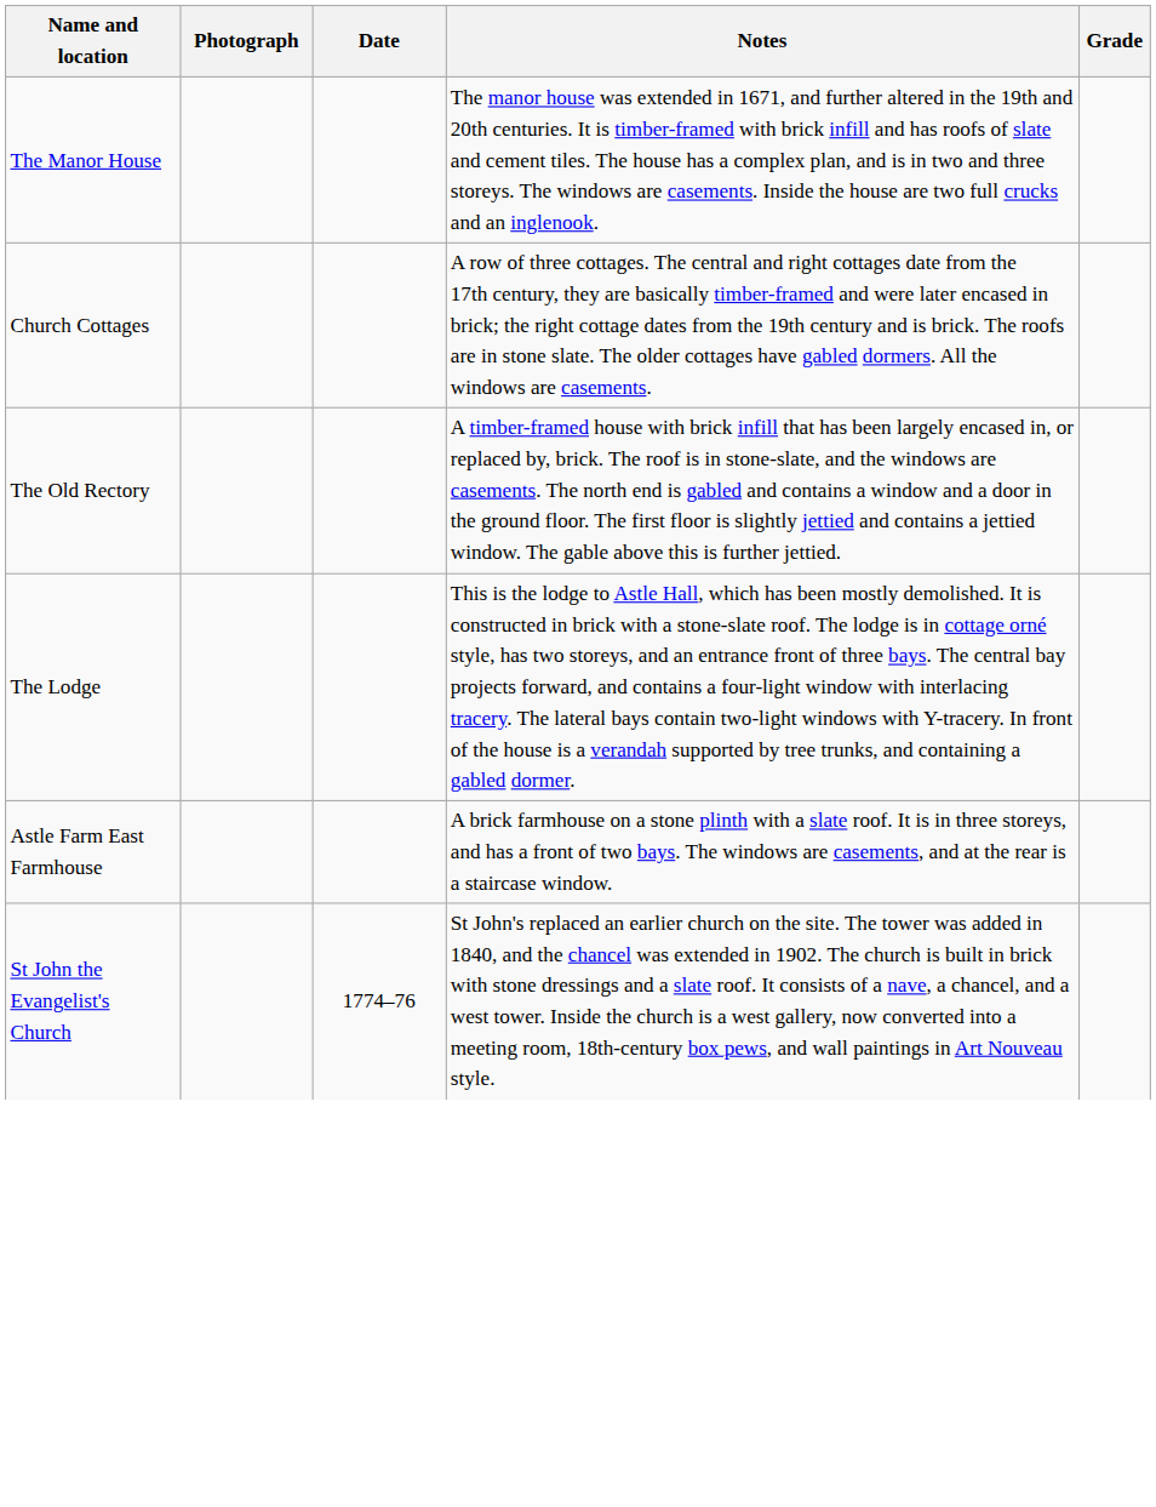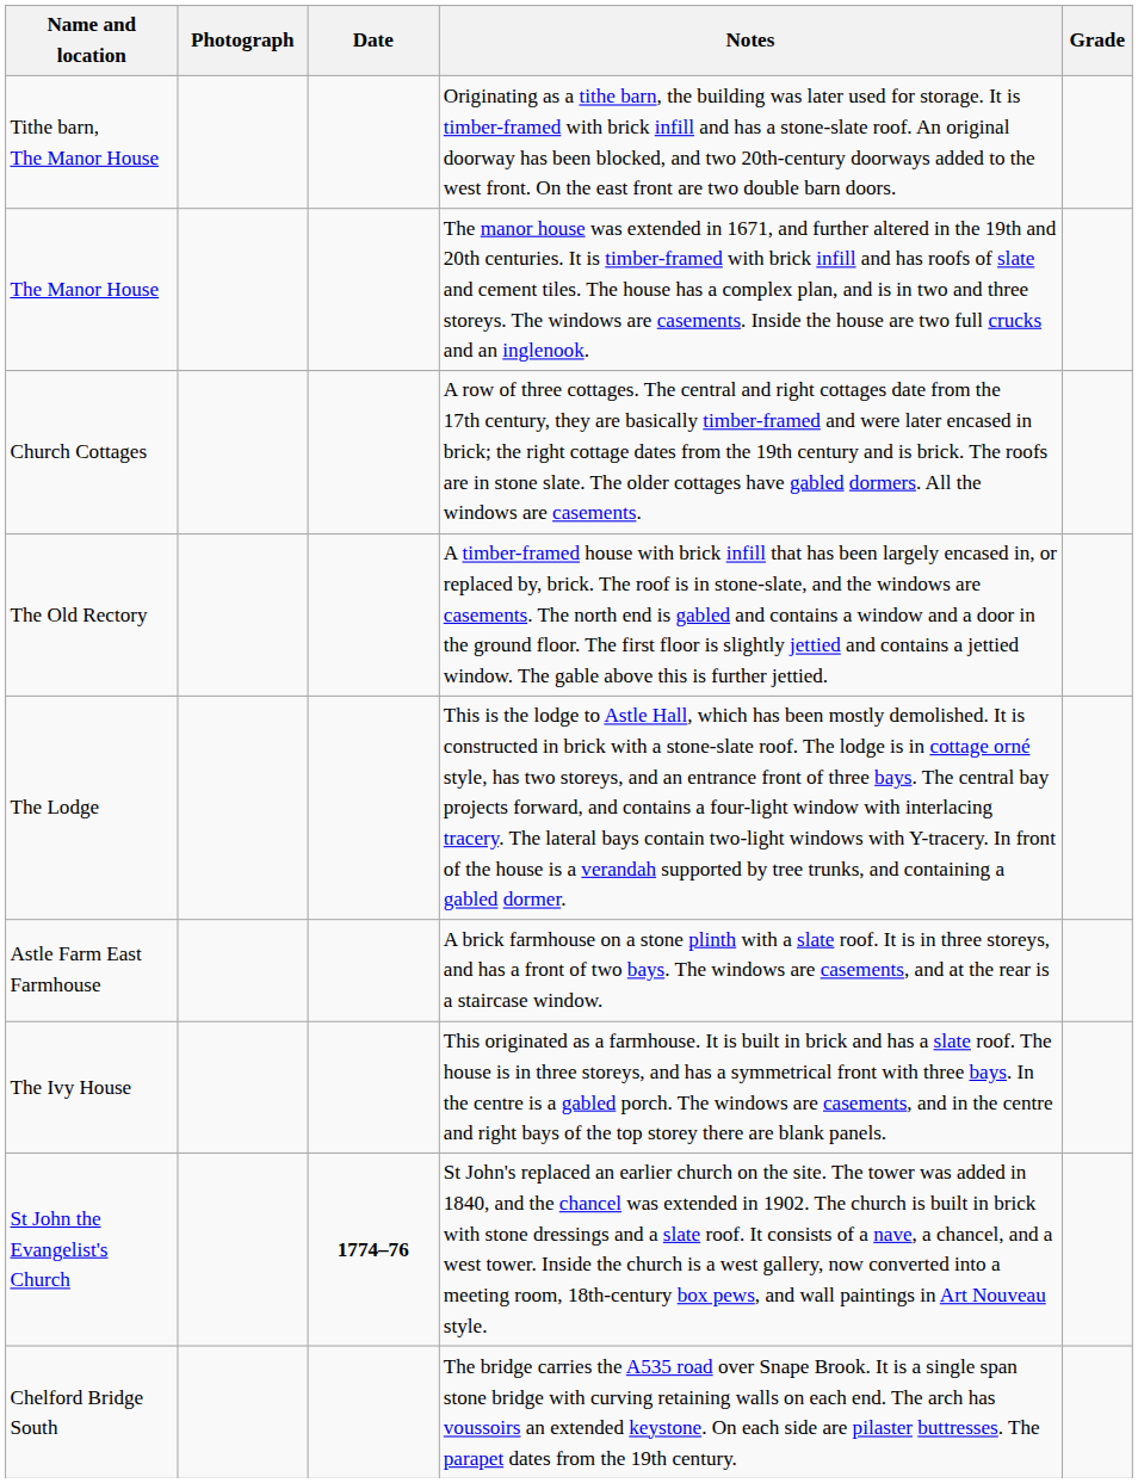+ row: Tithe barn, The Manor House | Originating as a tithe barn, the building was later used for storage. It is timber-framed with brick infill and has a stone-slate roof. An original doorway has been blocked, and two 20th-century doorways added to the west front. On the east front are two double barn doors.
+ row: The Ivy House | This originated as a farmhouse. It is built in brick and has a slate roof. The house is in three storeys, and has a symmetrical front with three bays. In the centre is a gabled porch. The windows are casements, and in the centre and right bays of the top storey there are blank panels.
St John the Evangelist's Church | Date: normal -> bold
+ row: Chelford Bridge South | The bridge carries the A535 road over Snape Brook. It is a single span stone bridge with curving retaining walls on each end. The arch has voussoirs an extended keystone. On each side are pilaster buttresses. The parapet dates from the 19th century.
